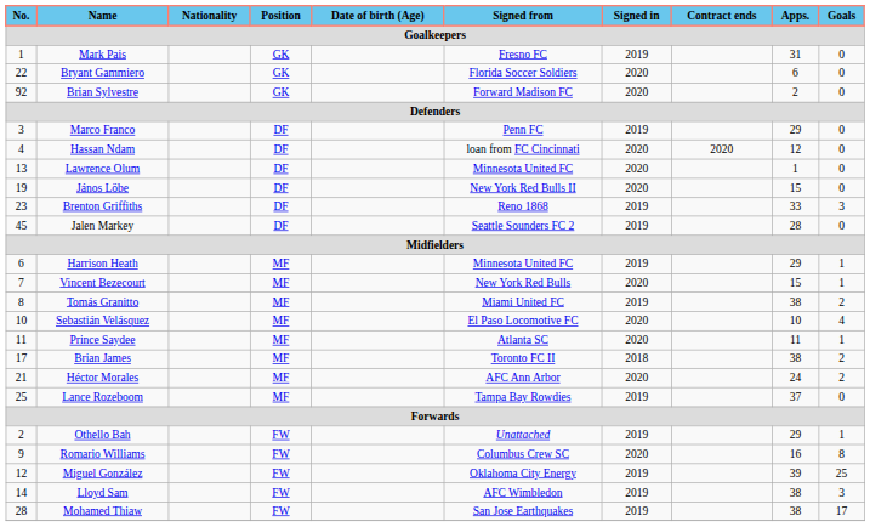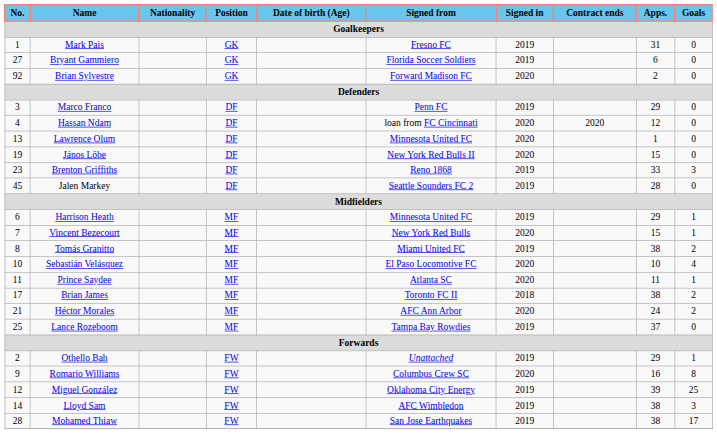Bryant Gammiero | No.: 22 -> 27
Bryant Gammiero | Signed in: 2020 -> 2019
